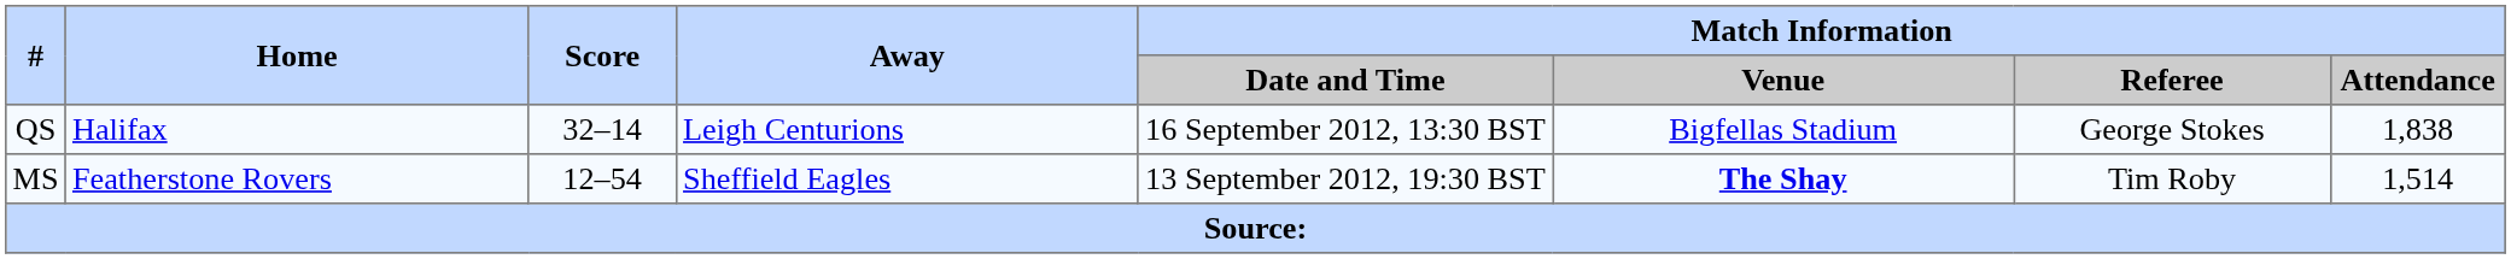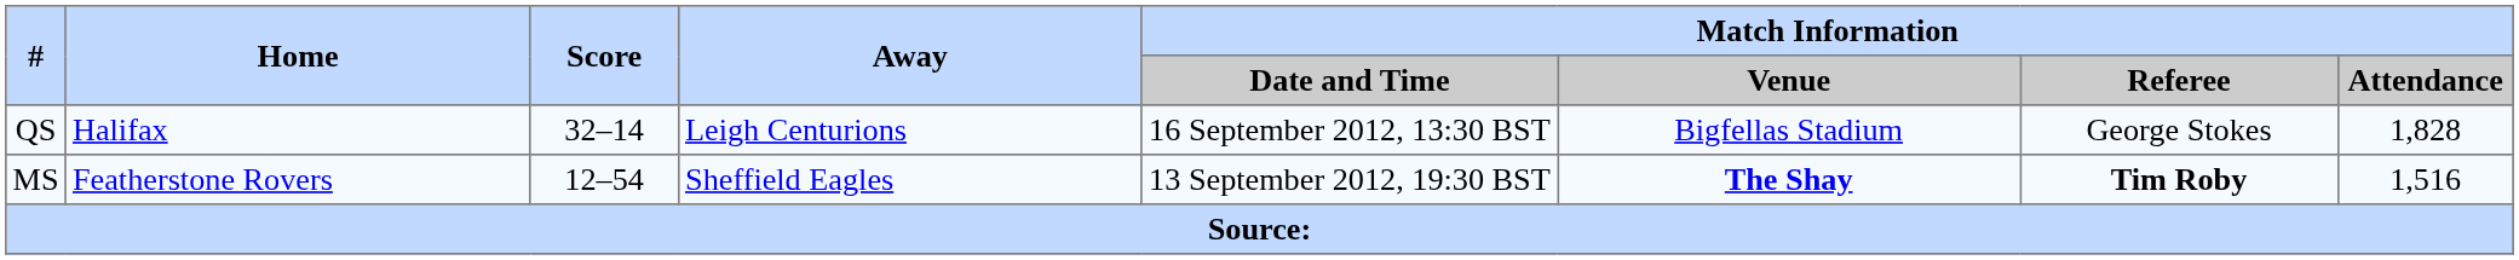QS | Match Information / Attendance: 1,838 -> 1,828
MS | Match Information / Referee: normal -> bold
MS | Match Information / Attendance: 1,514 -> 1,516
